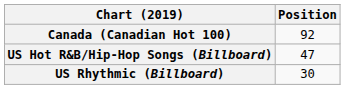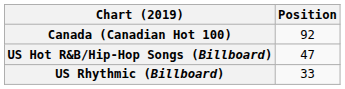US Rhythmic (Billboard) | Position: 30 -> 33
